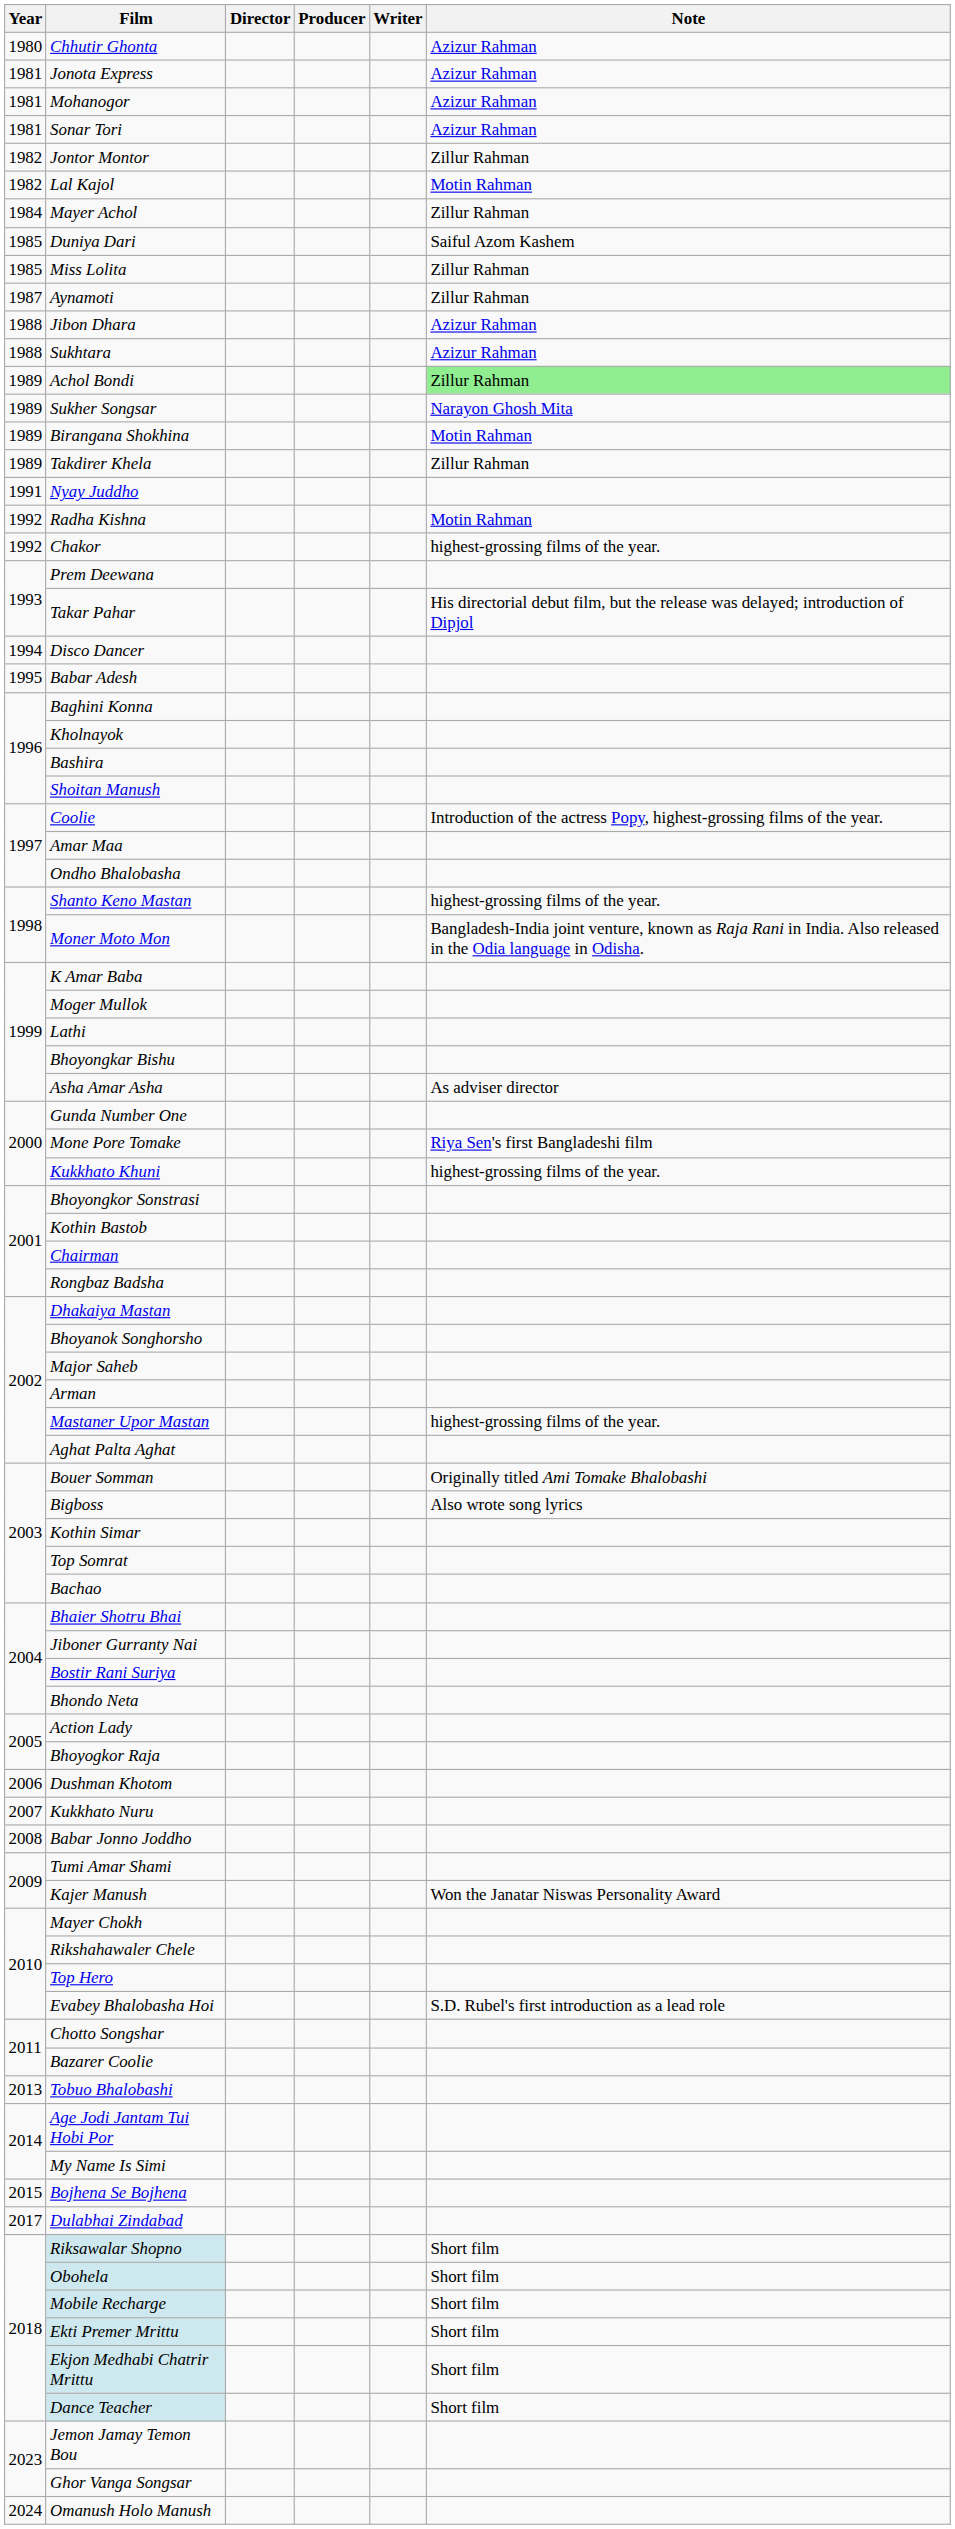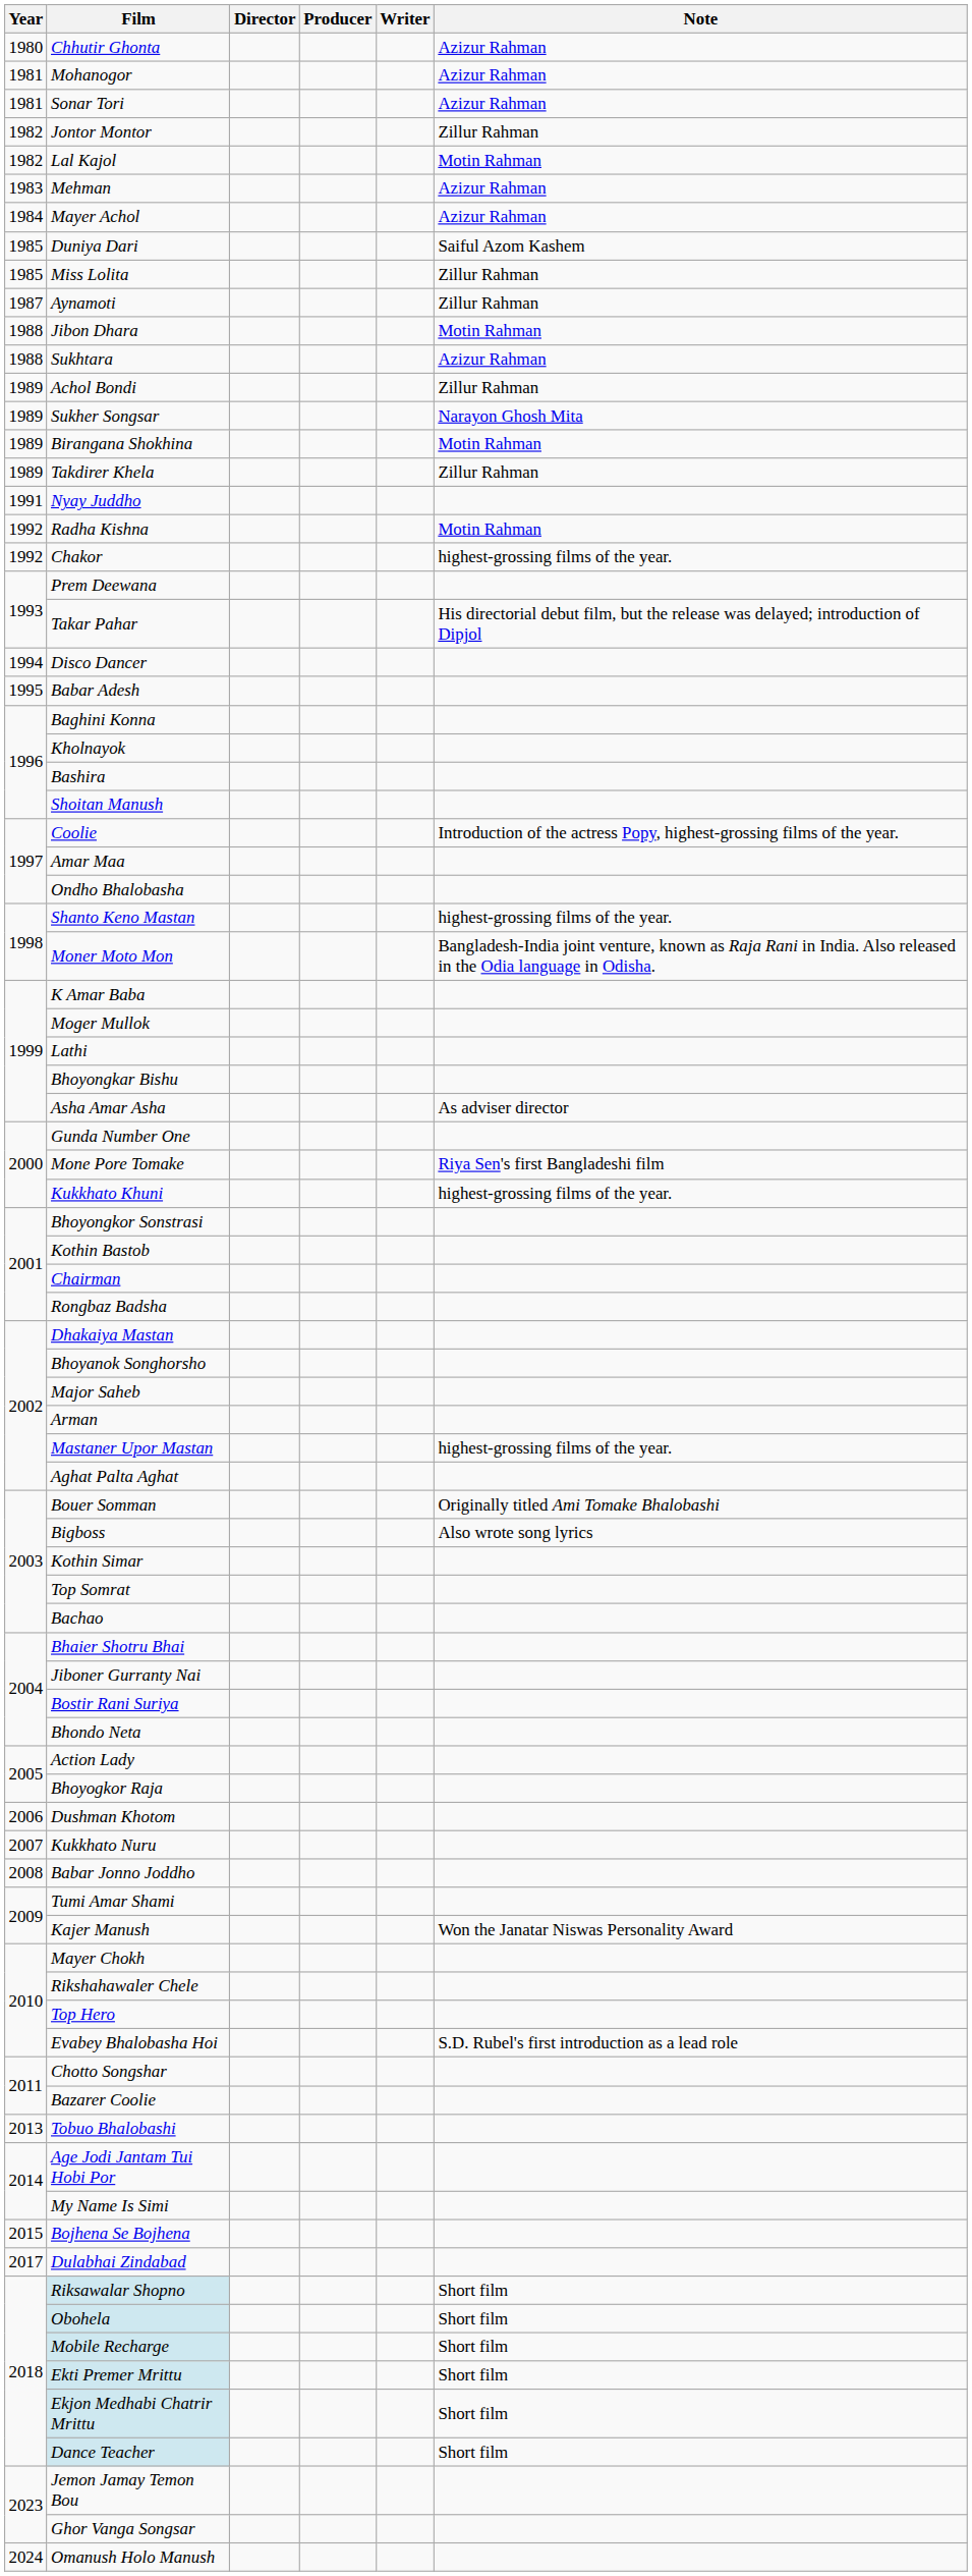- row: 1981 | Jonota Express | Azizur Rahman
+ row: 1983 | Mehman | Azizur Rahman
Mayer Achol | Note: Zillur Rahman -> Azizur Rahman
Jibon Dhara | Note: Azizur Rahman -> Motin Rahman
Achol Bondi | Note: lightgreen background -> no background
